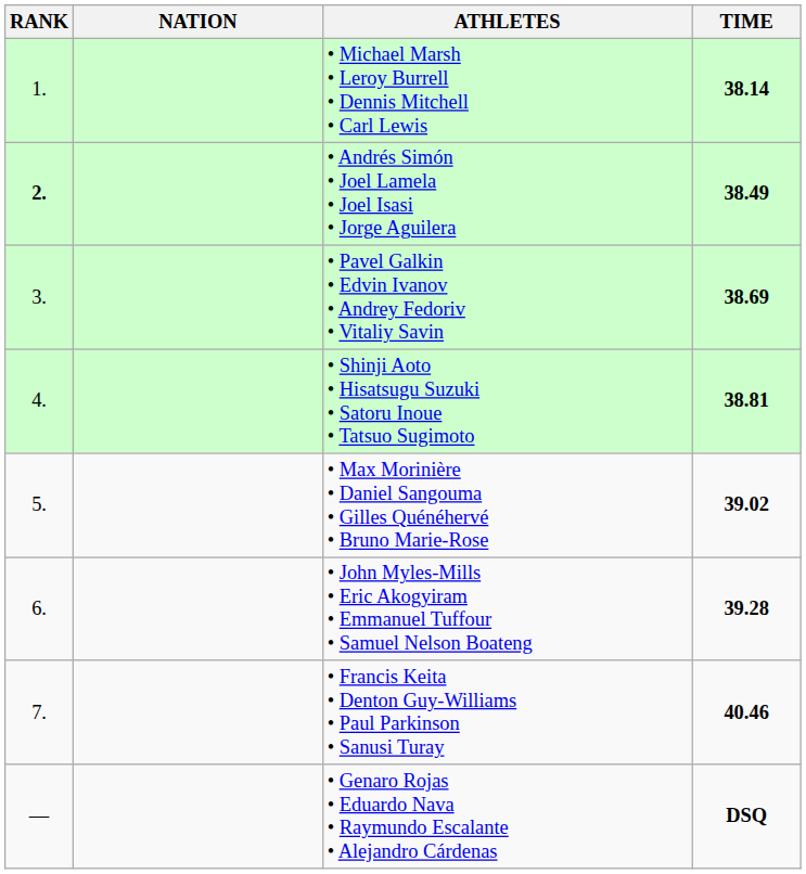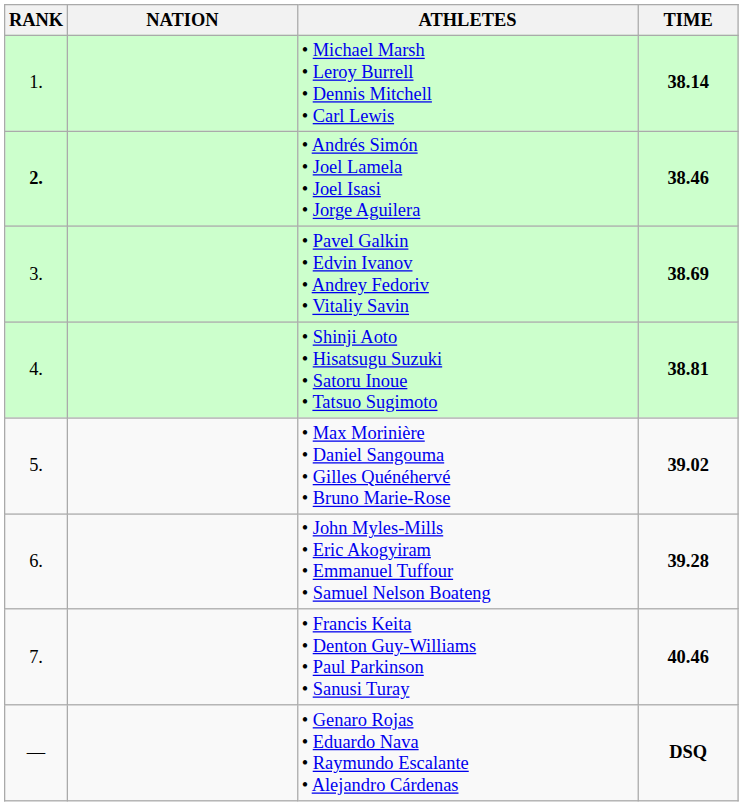• Andrés Simón • Joel Lamela • Joel Isasi • Jorge Aguilera | TIME: 38.49 -> 38.46
